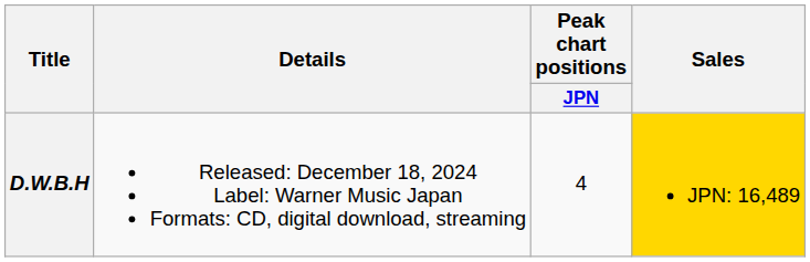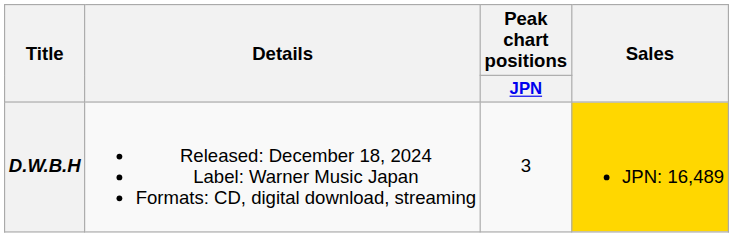D.W.B.H | Peak chart positions / JPN: 4 -> 3
